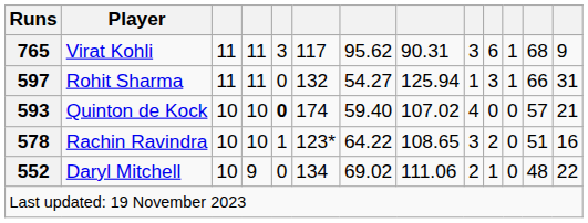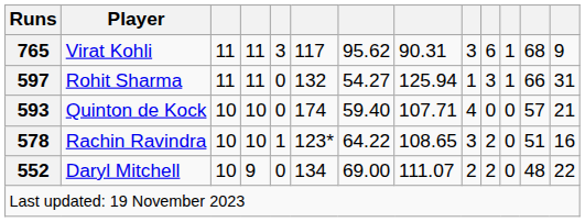Quinton de Kock | column 5: bold -> normal
Quinton de Kock | column 8: 107.02 -> 107.71
Daryl Mitchell | column 7: 69.02 -> 69.00
Daryl Mitchell | column 8: 111.06 -> 111.07
Daryl Mitchell | column 10: 1 -> 2
